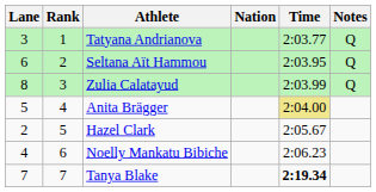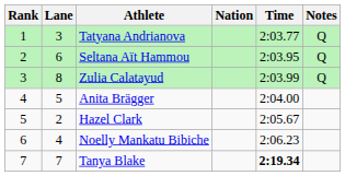columns swapped: Rank <-> Lane
Anita Brägger | Time: khaki background -> no background
